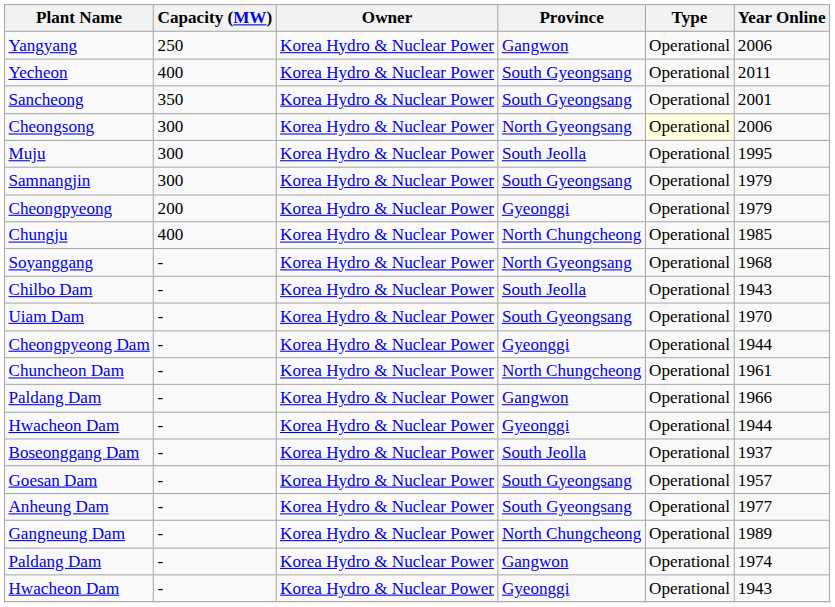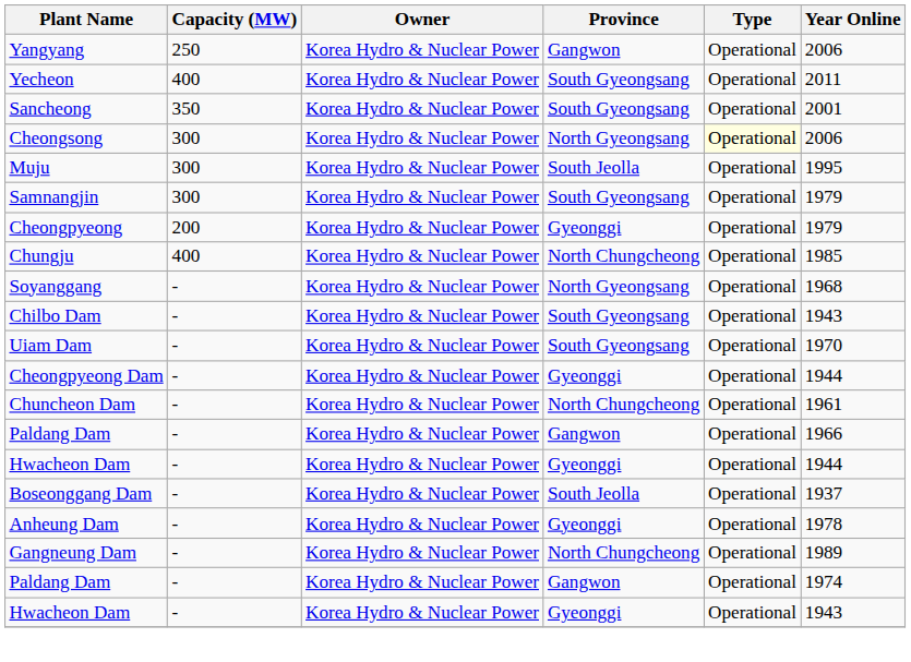Chilbo Dam | Province: South Jeolla -> South Gyeongsang
- row: Goesan Dam | - | Korea Hydro & Nuclear Power | South Gyeongsang | Operational | 1957
Anheung Dam | Province: South Gyeongsang -> Gyeonggi
Anheung Dam | Year Online: 1977 -> 1978
